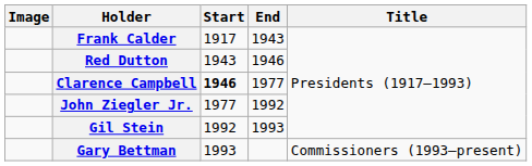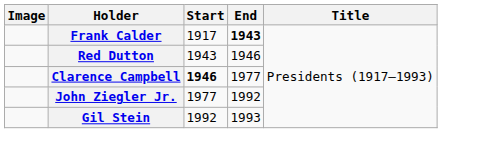Frank Calder | End: normal -> bold
- row: Gary Bettman | 1993 | Commissioners (1993–present)
